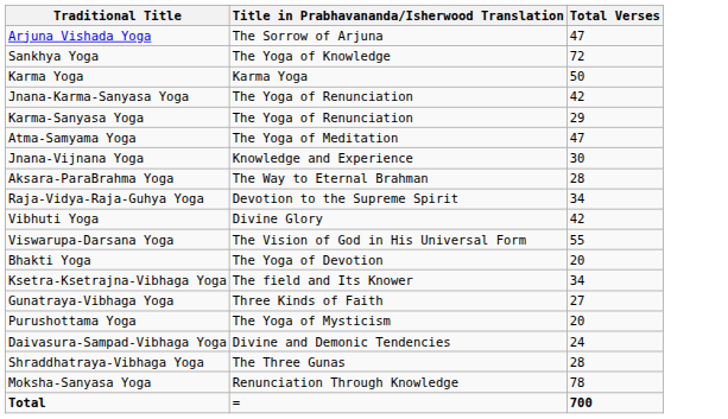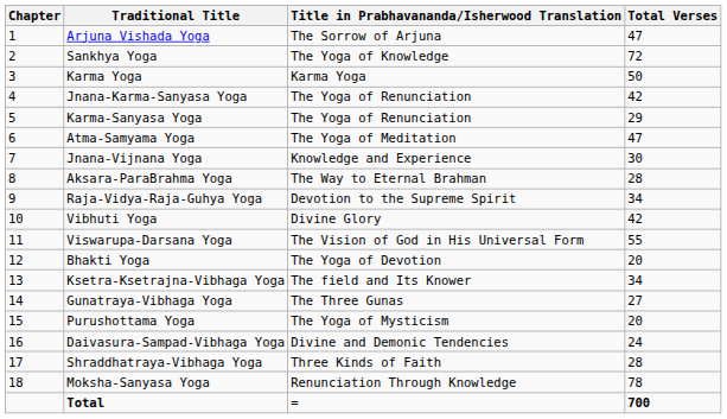+ column: Chapter | 1 | 2 | 3 | 4 | 5 | 6 | 7 | 8 | 9 | 10 | 11 | 12 | 13 | 14 | 15 | 16 | 17 | 18
Gunatraya-Vibhaga Yoga | Title in Prabhavananda/Isherwood Translation: Three Kinds of Faith -> The Three Gunas
Shraddhatraya-Vibhaga Yoga | Title in Prabhavananda/Isherwood Translation: The Three Gunas -> Three Kinds of Faith
